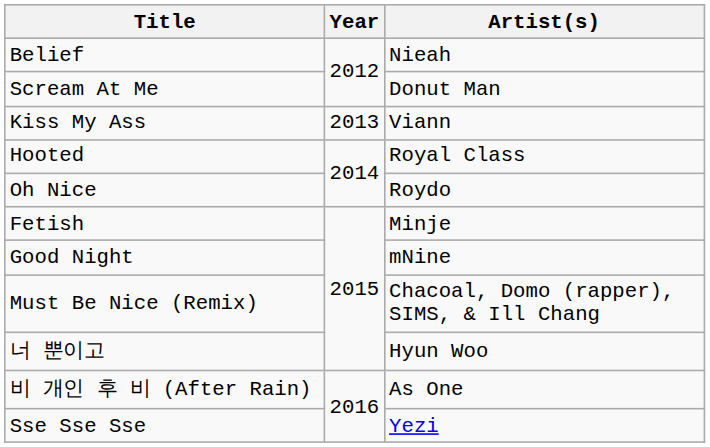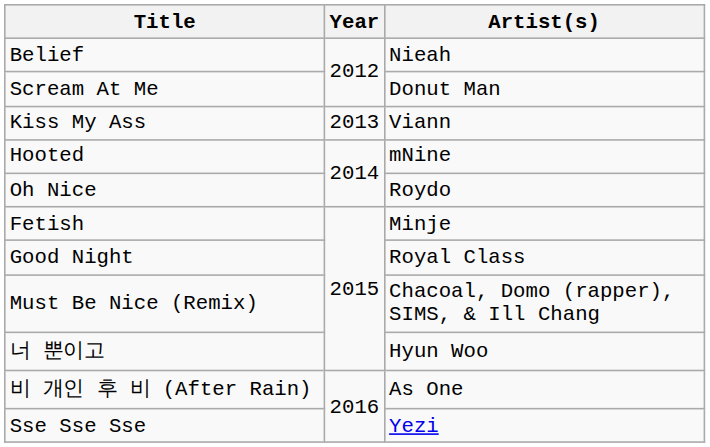Hooted | Artist(s): Royal Class -> mNine
Good Night | Artist(s): mNine -> Royal Class
